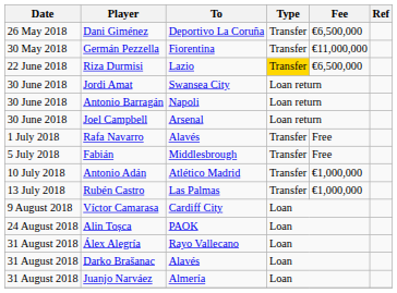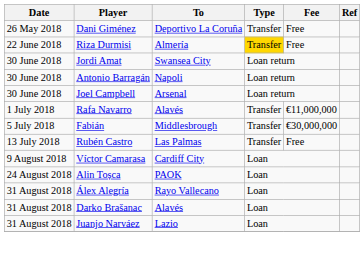Dani Giménez | Fee: €6,500,000 -> Free
- row: 30 May 2018 | Germán Pezzella | Fiorentina | Transfer | €11,000,000
Riza Durmisi | To: Lazio -> Almería
Riza Durmisi | Fee: €6,500,000 -> Free
Rafa Navarro | Fee: Free -> €11,000,000
Fabián | Fee: Free -> €30,000,000
- row: 10 July 2018 | Antonio Adán | Atlético Madrid | Transfer | €1,000,000
Rubén Castro | Fee: €1,000,000 -> Free
Juanjo Narváez | To: Almería -> Lazio
